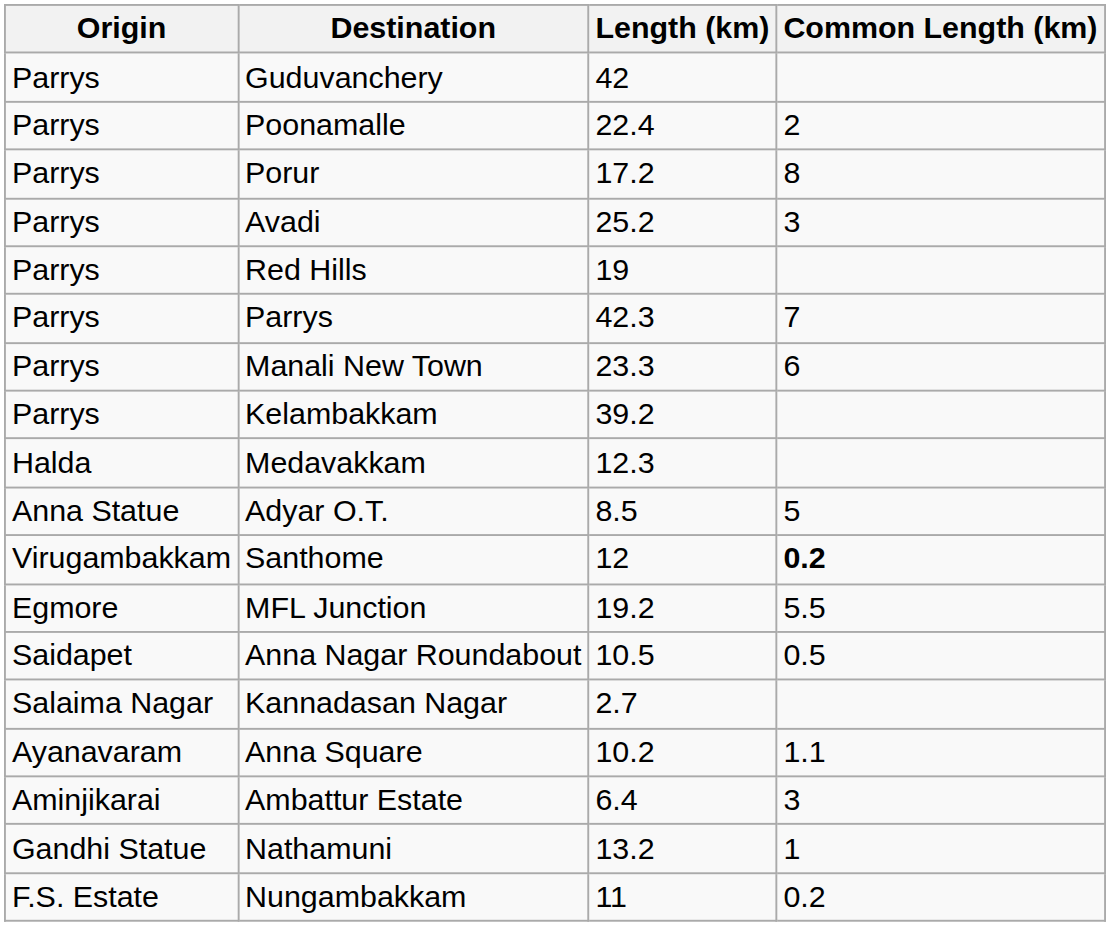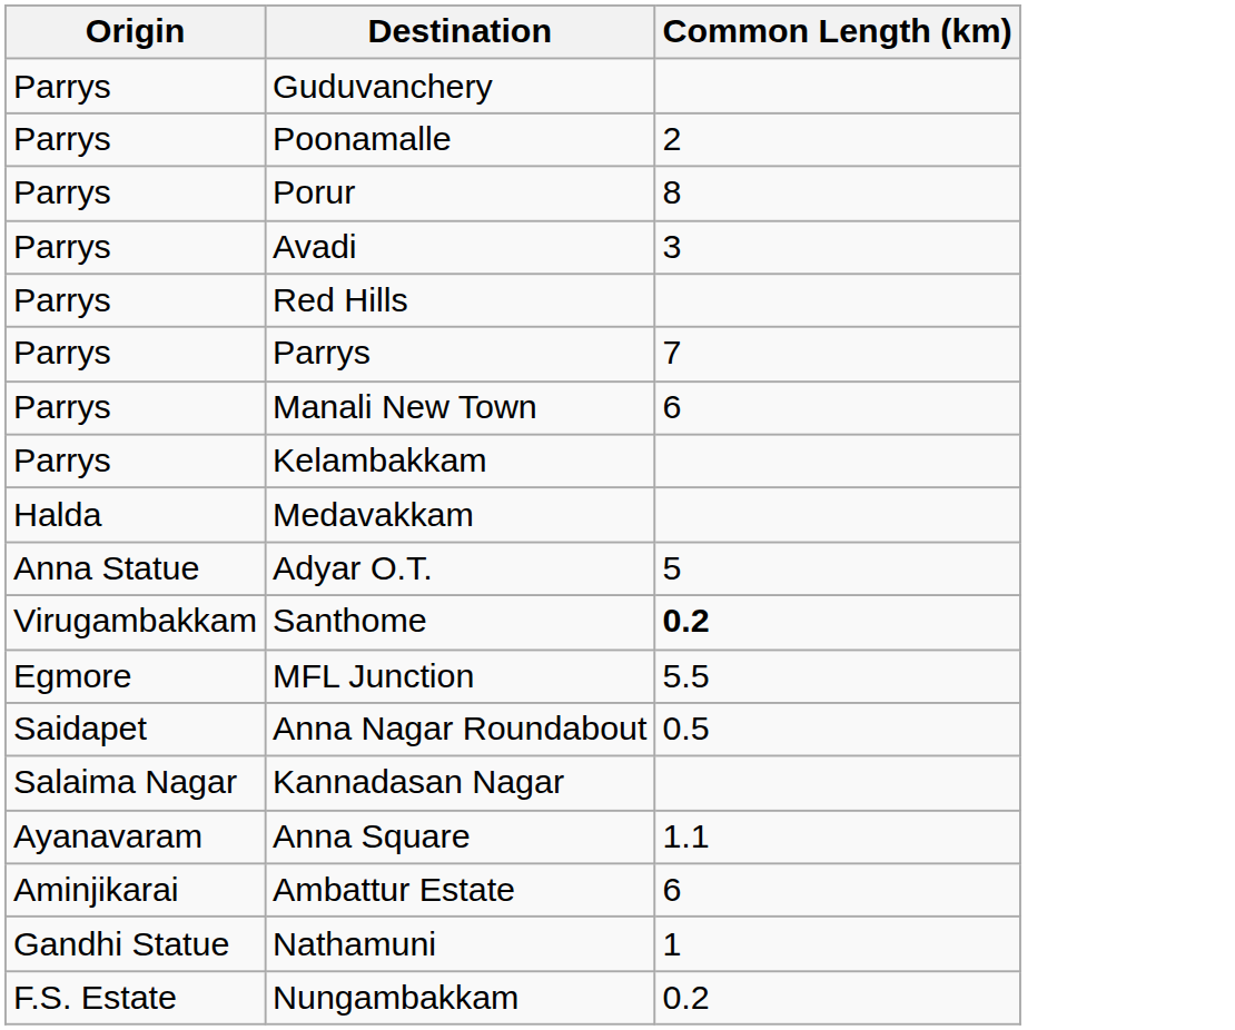- column: Length (km) | 42 | 22.4 | 17.2 | 25.2 | 19 | 42.3 | 23.3 | 39.2 | 12.3 | 8.5 | 12 | 19.2 | 10.5 | 2.7 | 10.2 | 6.4 | 13.2 | 11
Ambattur Estate | Common Length (km): 3 -> 6
